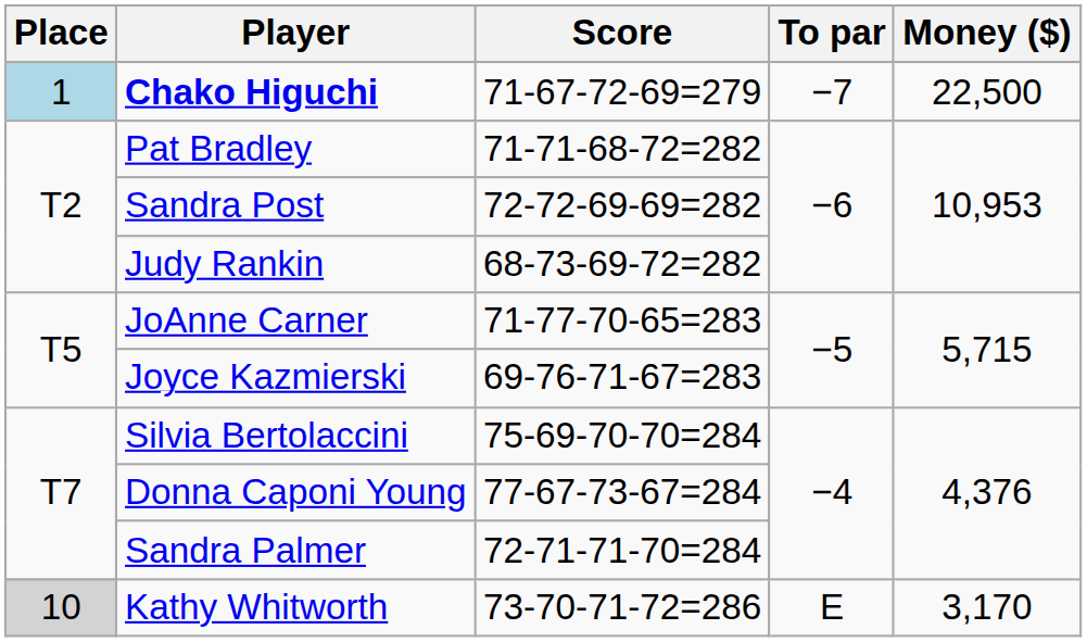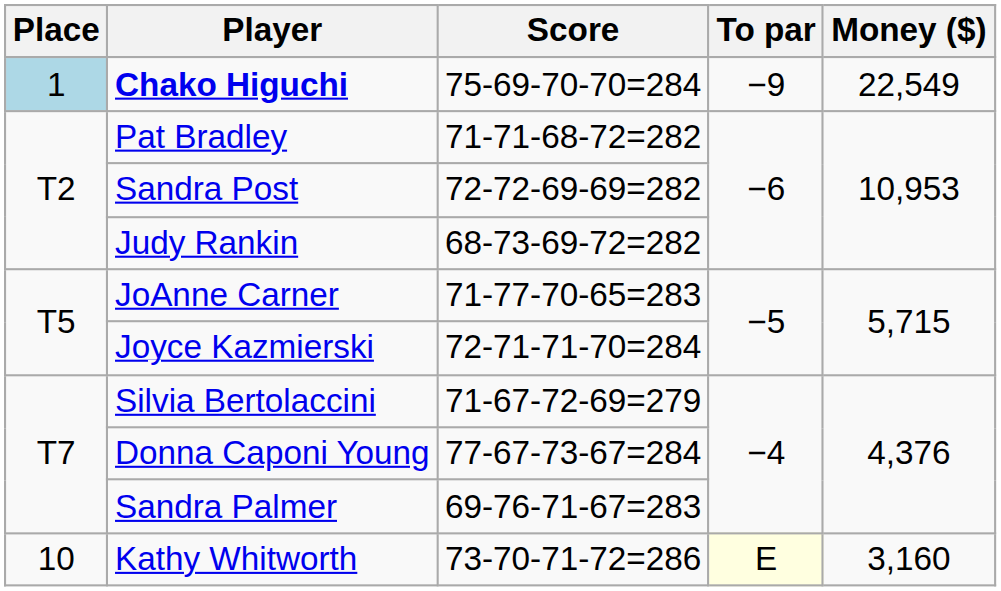Chako Higuchi | Score: 71-67-72-69=279 -> 75-69-70-70=284
Chako Higuchi | To par: −7 -> −9
Chako Higuchi | Money ($): 22,500 -> 22,549
Joyce Kazmierski | Score: 69-76-71-67=283 -> 72-71-71-70=284
Silvia Bertolaccini | Score: 75-69-70-70=284 -> 71-67-72-69=279
Sandra Palmer | Score: 72-71-71-70=284 -> 69-76-71-67=283
Kathy Whitworth | Place: lightgrey background -> no background
Kathy Whitworth | To par: no background -> lightyellow background
Kathy Whitworth | Money ($): 3,170 -> 3,160
